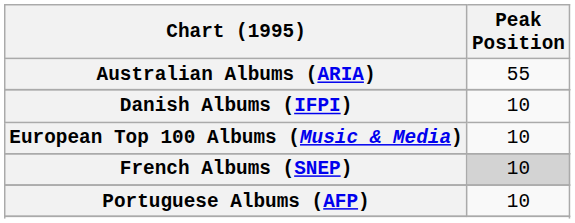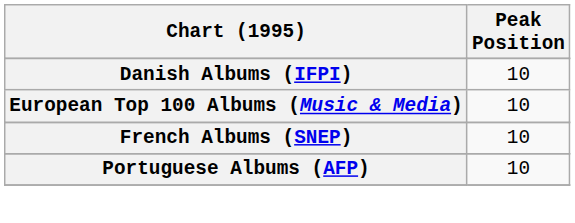- row: Australian Albums (ARIA) | 55
French Albums (SNEP) | Peak Position: lightgrey background -> no background
